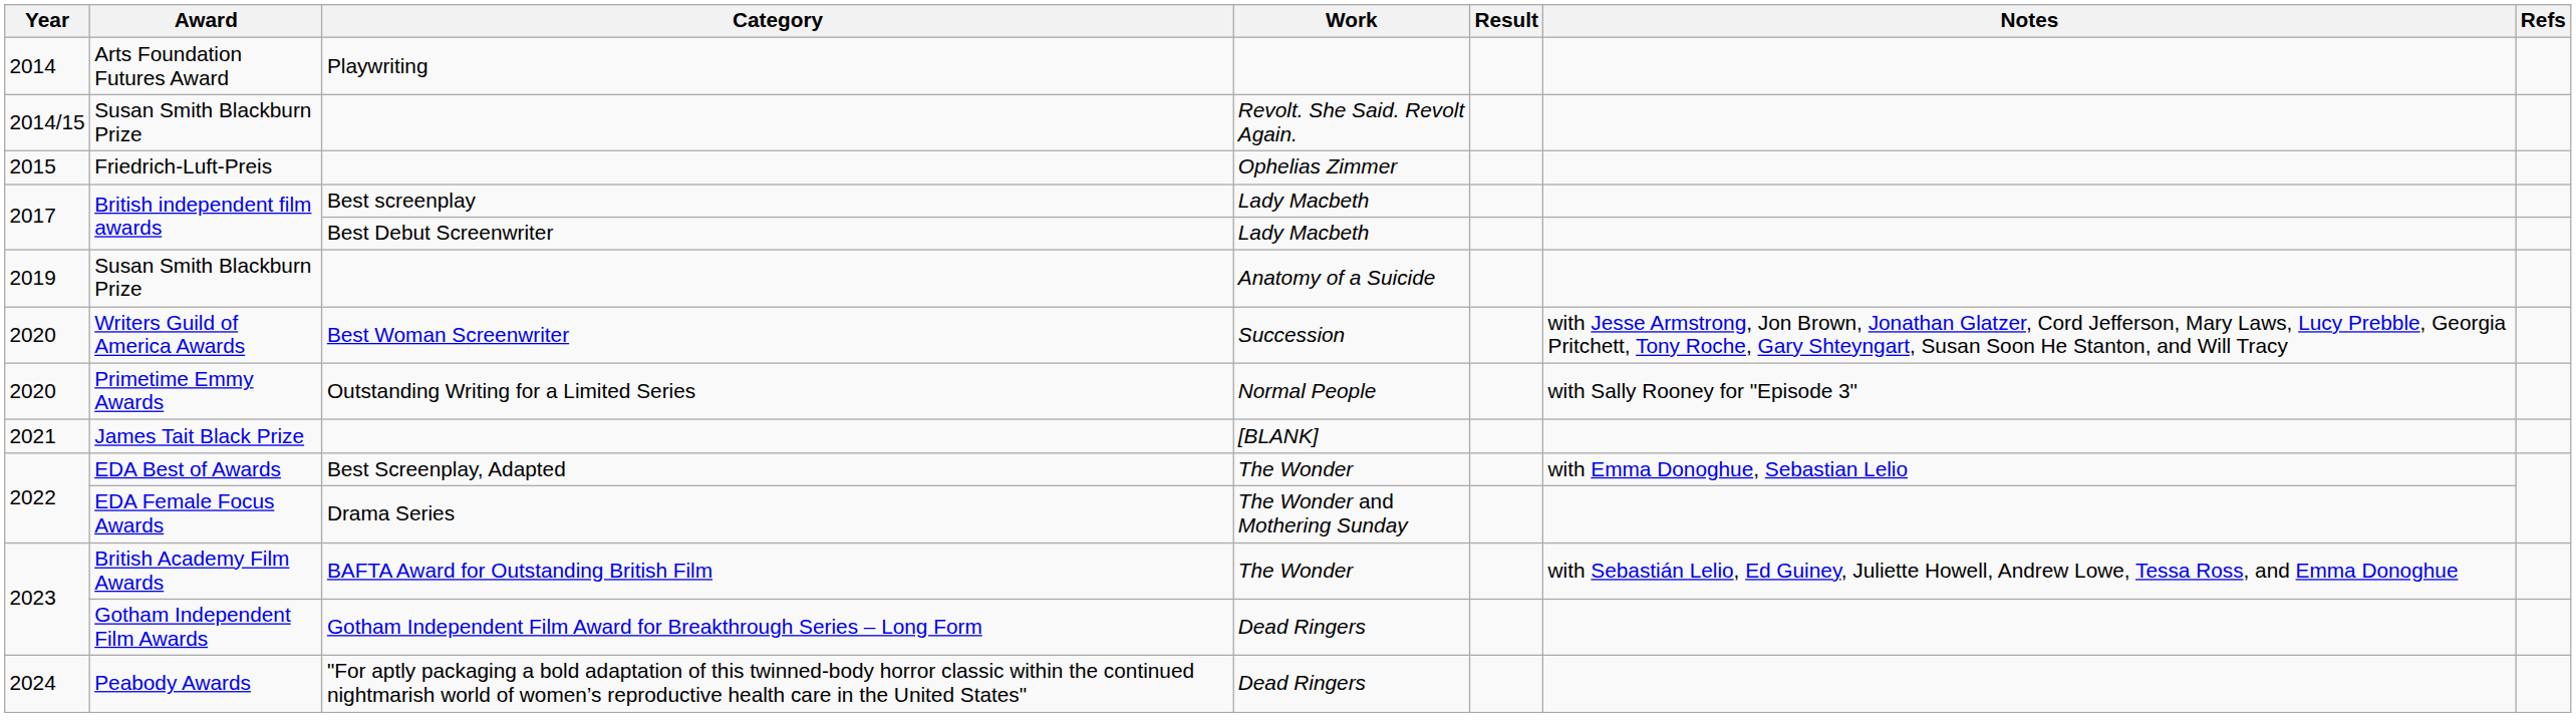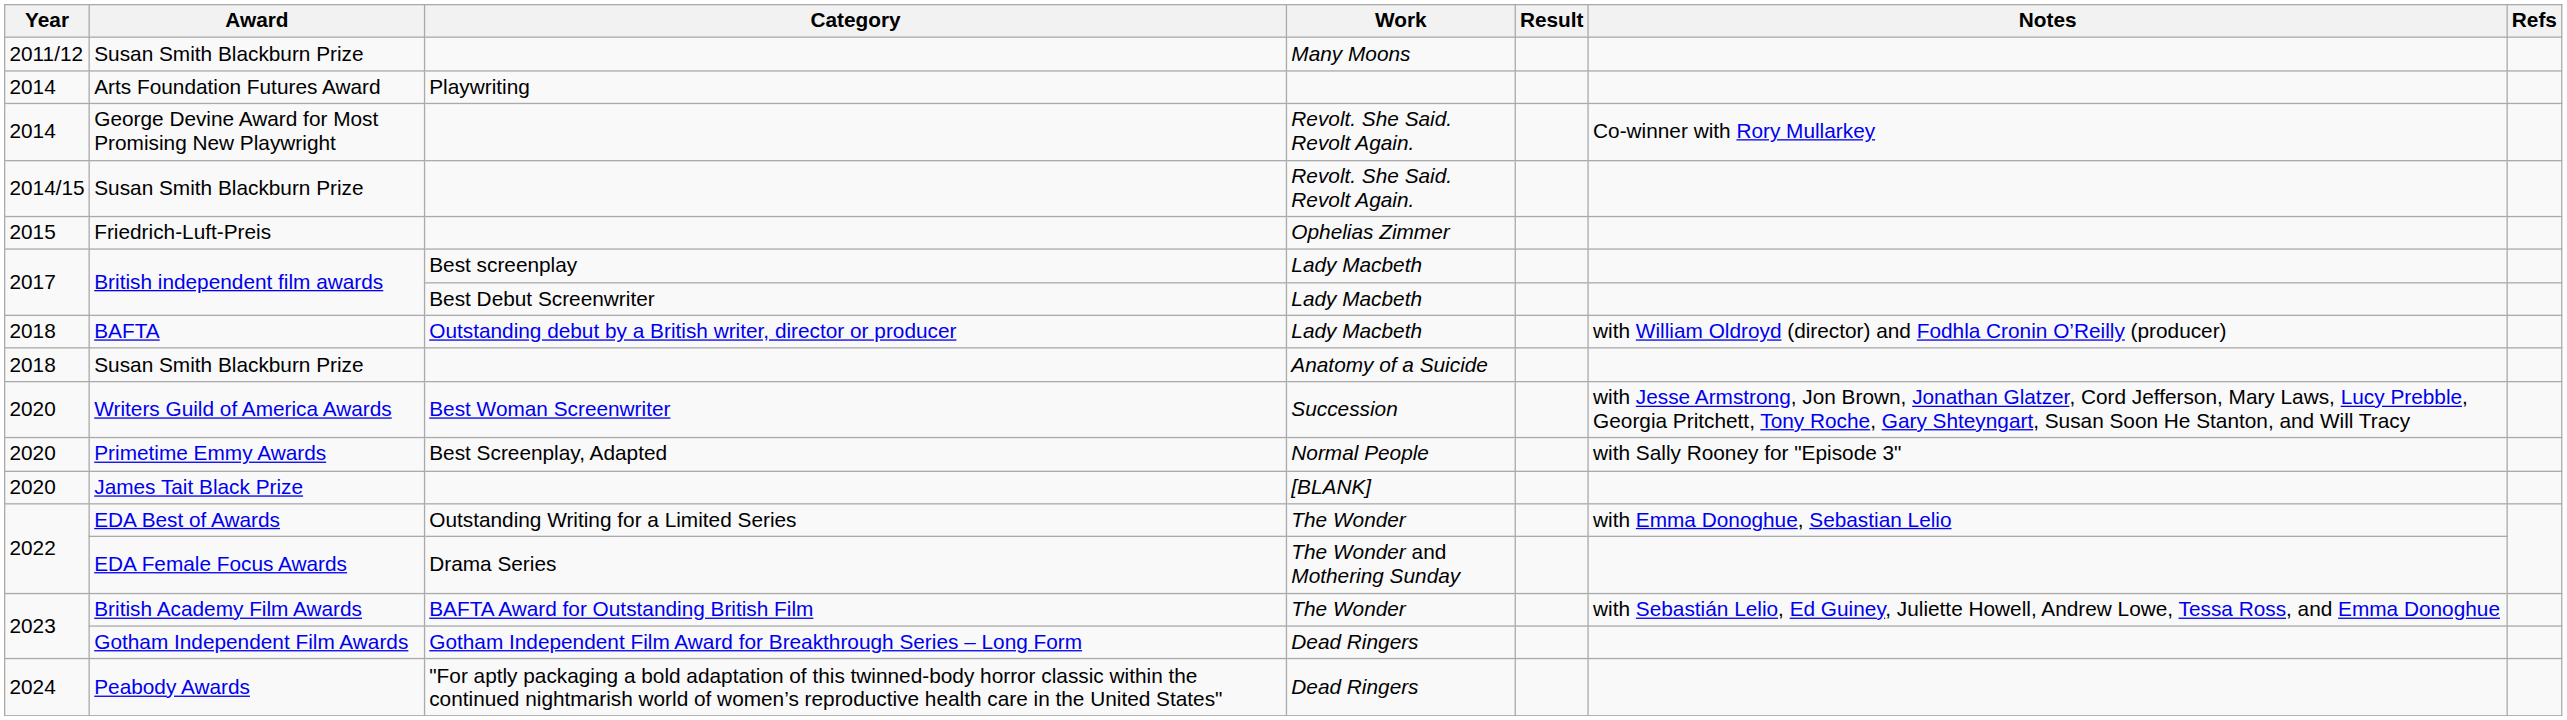+ row: 2011/12 | Susan Smith Blackburn Prize | Many Moons
+ row: 2014 | George Devine Award for Most Promising New Playwright | Revolt. She Said. Revolt Again. | Co-winner with Rory Mullarkey
+ row: 2018 | BAFTA | Outstanding debut by a British writer, director or producer | Lady Macbeth | with William Oldroyd (director) and Fodhla Cronin O’Reilly (producer)
Susan Smith Blackburn Prize / Anatomy of a Suicide | Year: 2019 -> 2018
Primetime Emmy Awards | Category: Outstanding Writing for a Limited Series -> Best Screenplay, Adapted
James Tait Black Prize | Year: 2021 -> 2020
EDA Best of Awards | Category: Best Screenplay, Adapted -> Outstanding Writing for a Limited Series
